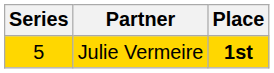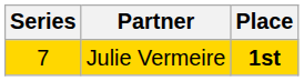Julie Vermeire | Series: 5 -> 7
